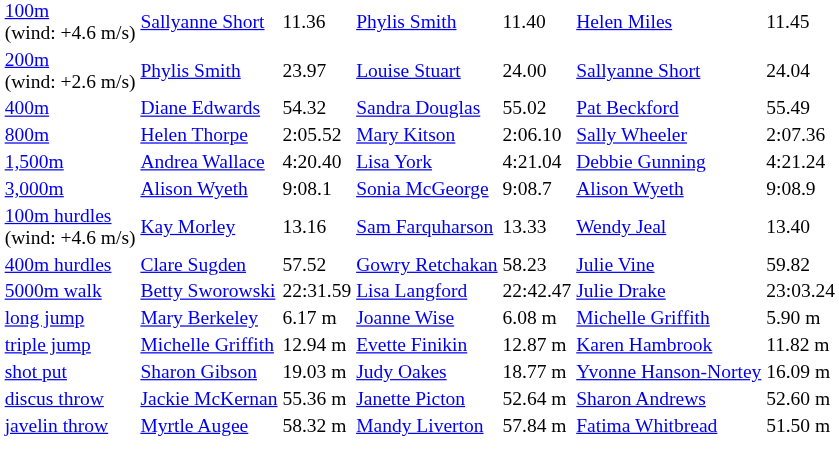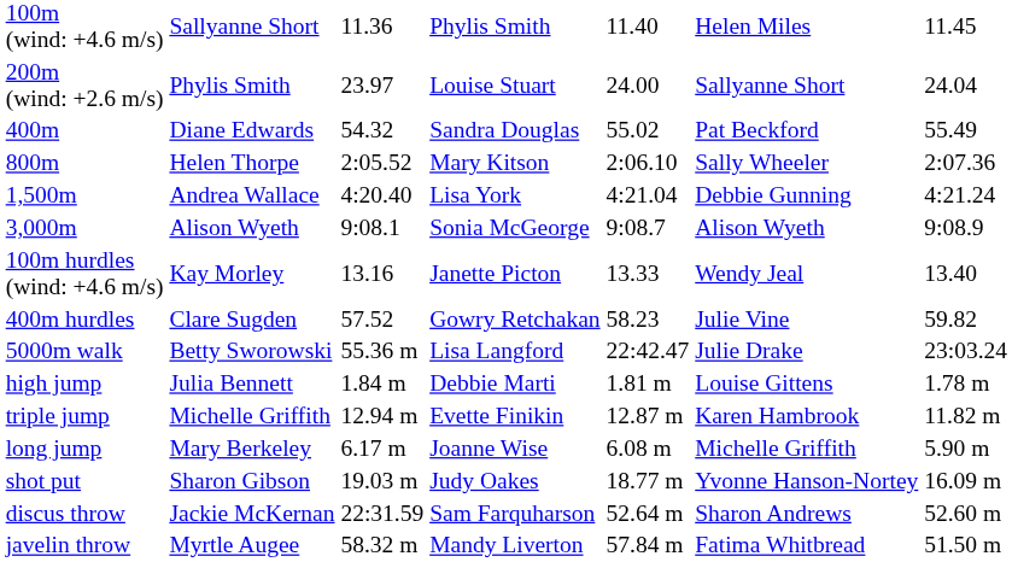100m hurdles (wind: +4.6 m/s) | column 4: Sam Farquharson -> Janette Picton
5000m walk | column 3: 22:31.59 -> 55.36 m
+ row: high jump | Julia Bennett | 1.84 m | Debbie Marti | 1.81 m | Louise Gittens | 1.78 m
rows swapped: long jump <-> triple jump
discus throw | column 3: 55.36 m -> 22:31.59
discus throw | column 4: Janette Picton -> Sam Farquharson
